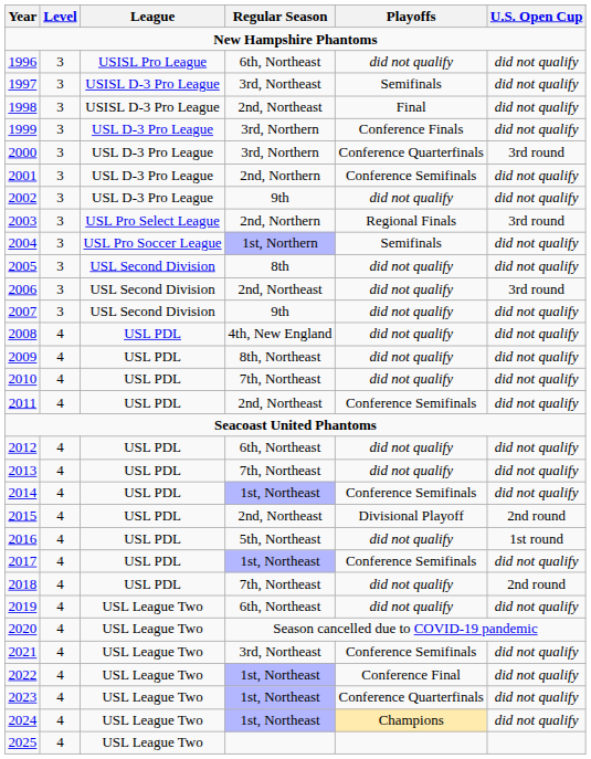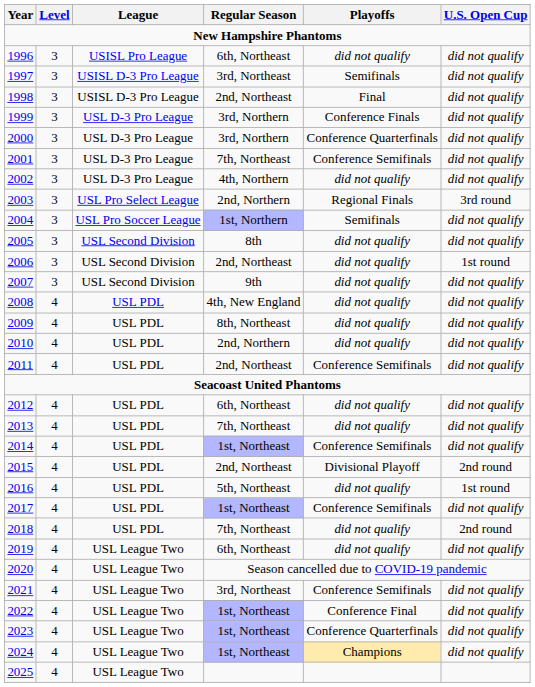2000 | U.S. Open Cup: 3rd round -> did not qualify
2001 | Regular Season: 2nd, Northern -> 7th, Northeast
2002 | Regular Season: 9th -> 4th, Northern
2006 | U.S. Open Cup: 3rd round -> 1st round
2010 | Regular Season: 7th, Northeast -> 2nd, Northern
